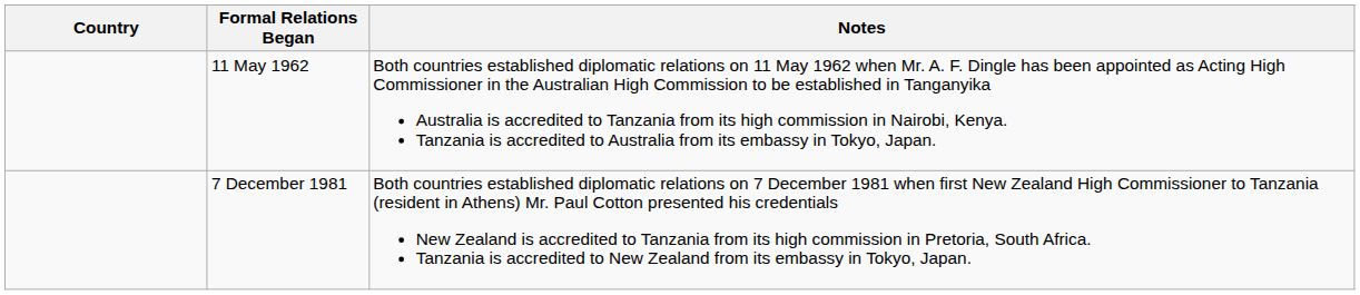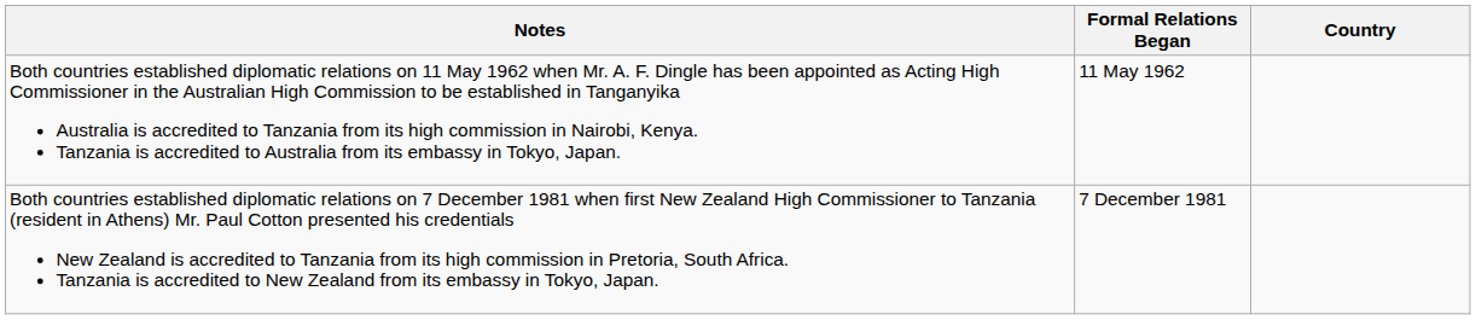columns swapped: Country <-> Notes
